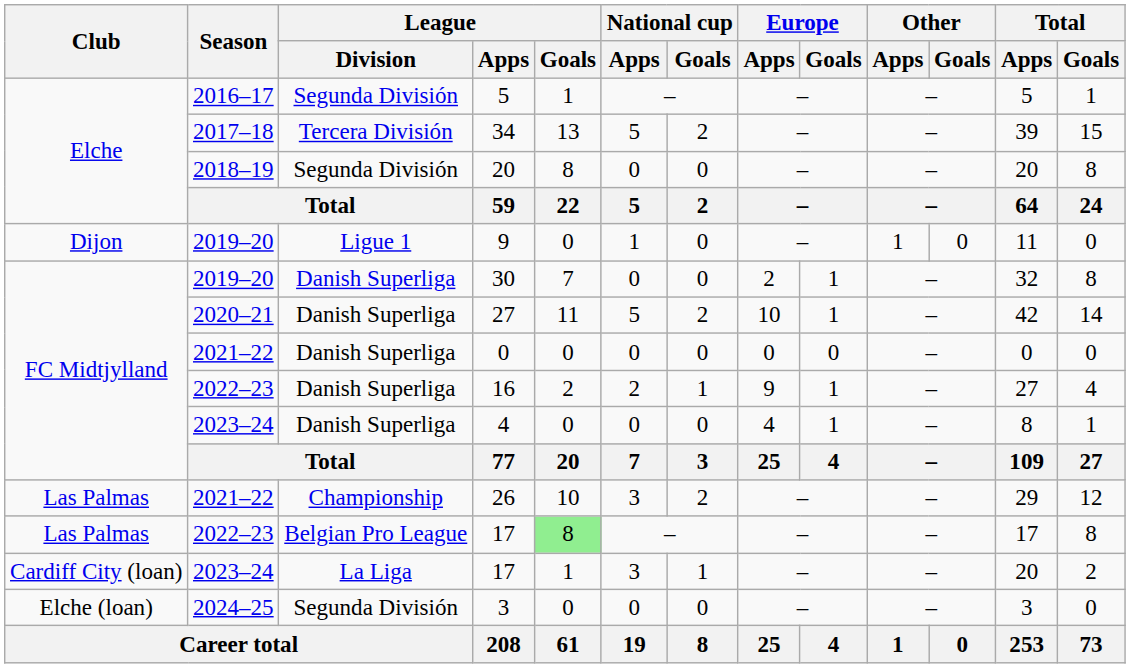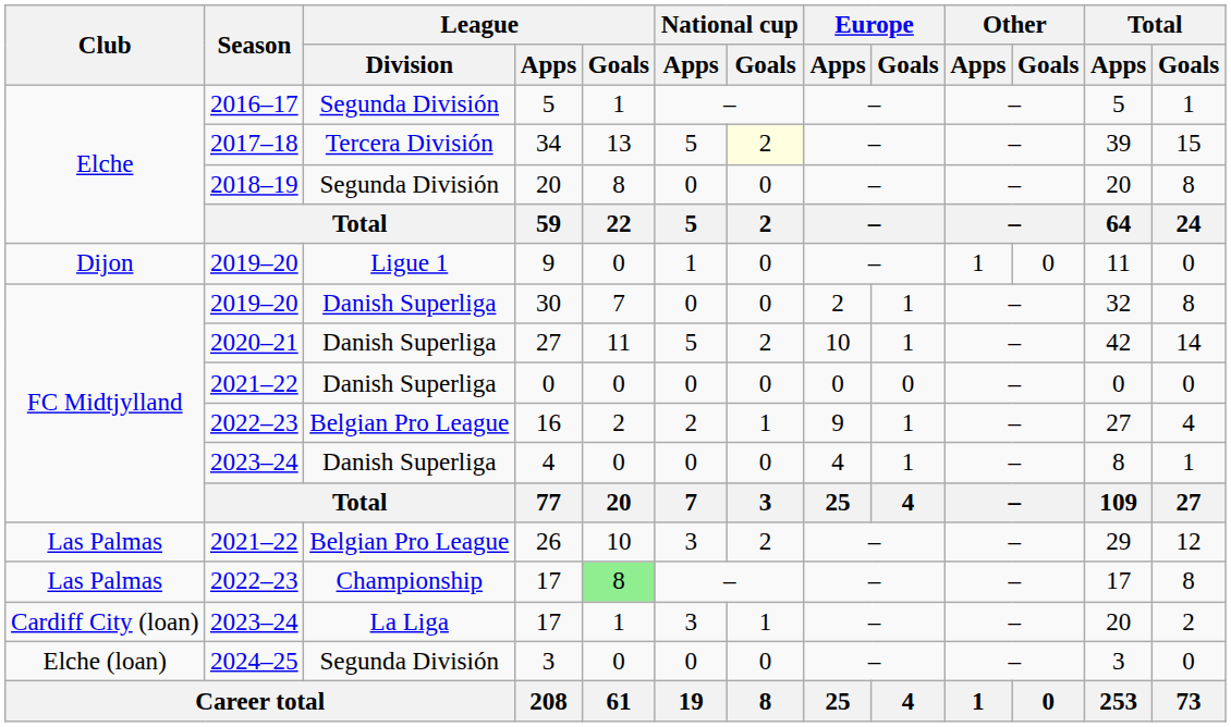34 | National cup / Goals: no background -> lightyellow background
16 | League / Division: Danish Superliga -> Belgian Pro League
26 | League / Division: Championship -> Belgian Pro League
2022–23 / 17 | League / Division: Belgian Pro League -> Championship
